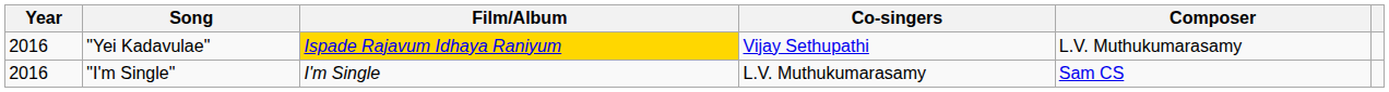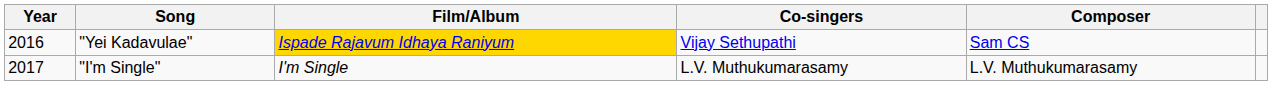"Yei Kadavulae" | Composer: L.V. Muthukumarasamy -> Sam CS
"I'm Single" | Year: 2016 -> 2017
"I'm Single" | Composer: Sam CS -> L.V. Muthukumarasamy
